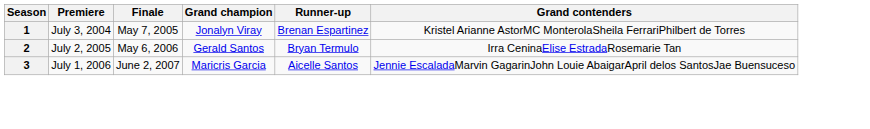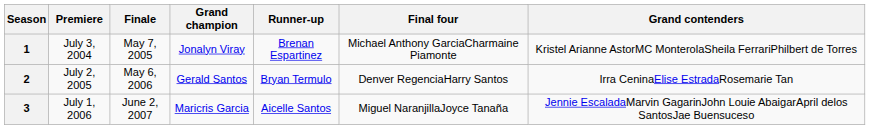+ column: Final four | Michael Anthony GarciaCharmaine Piamonte | Denver RegenciaHarry Santos | Miguel NaranjillaJoyce Tanaña
